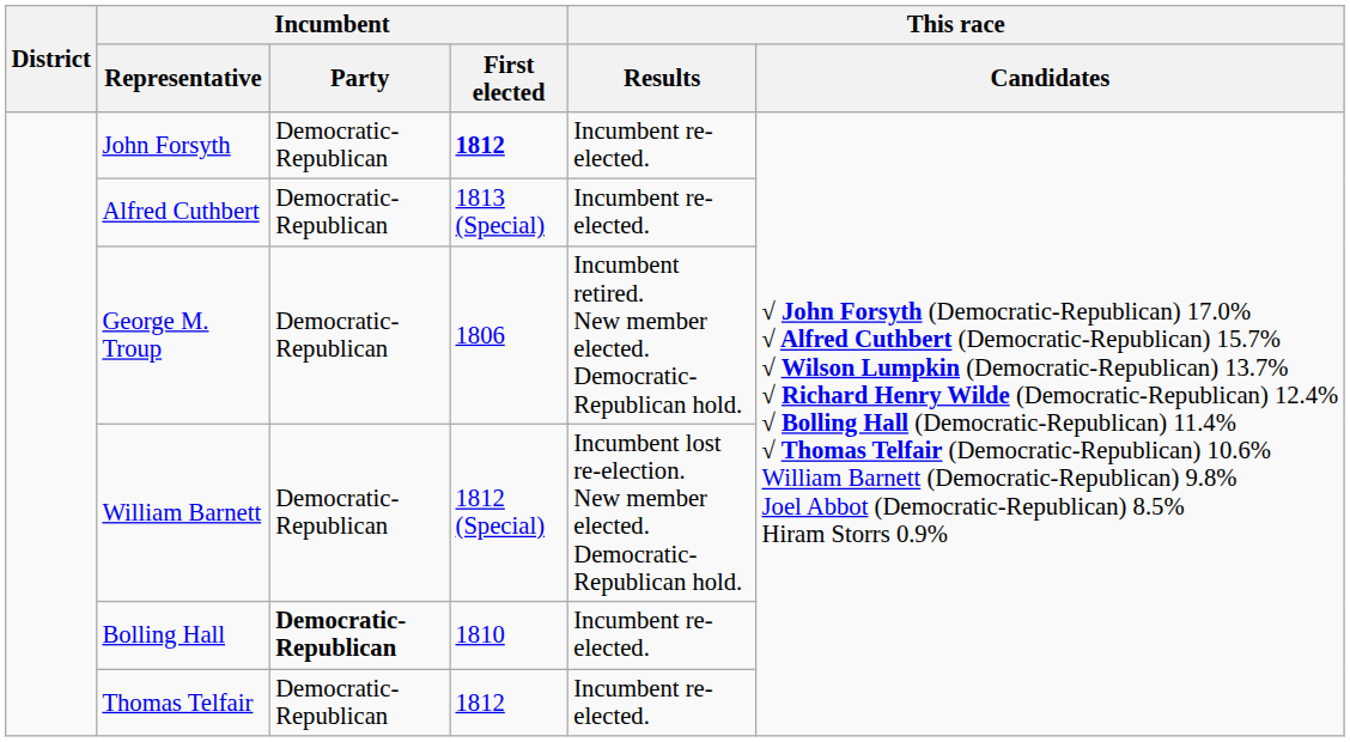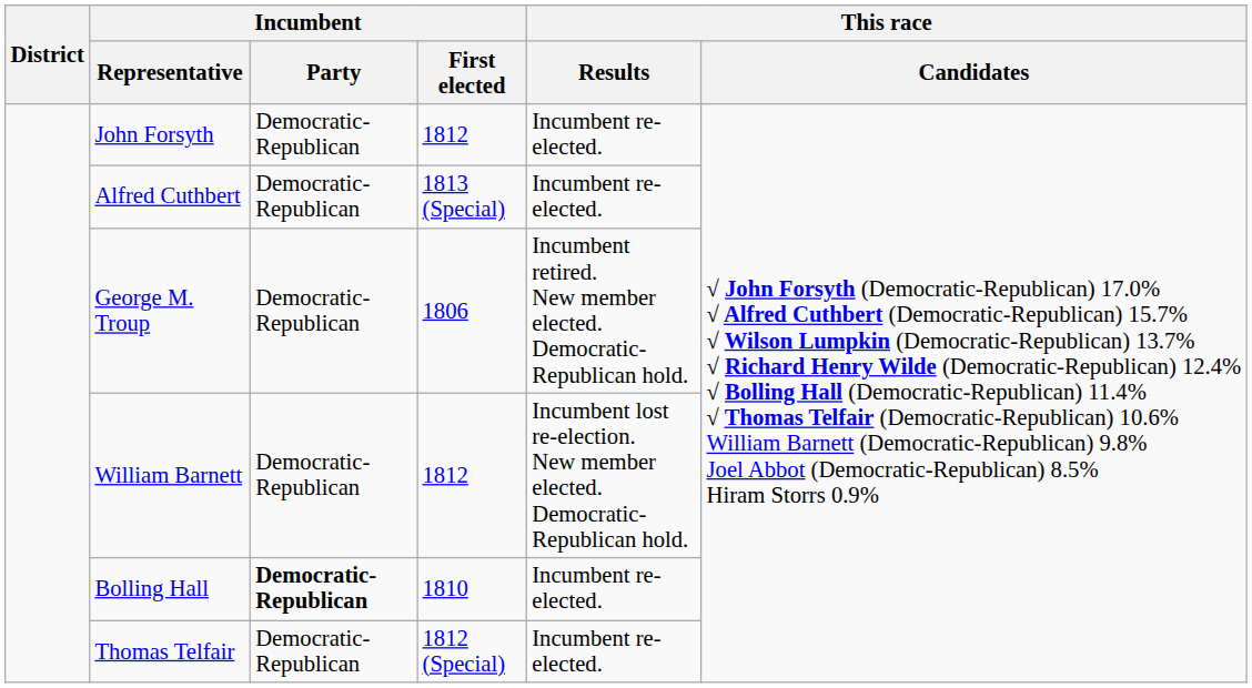John Forsyth | Incumbent / First elected: bold -> normal
William Barnett | Incumbent / First elected: 1812 (Special) -> 1812
Thomas Telfair | Incumbent / First elected: 1812 -> 1812 (Special)
